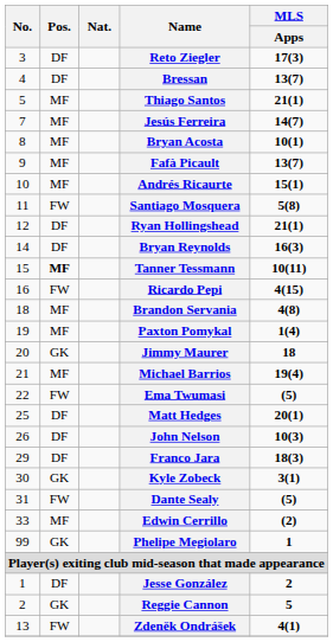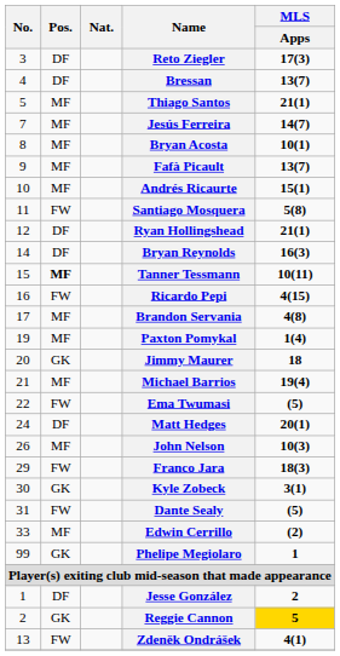Brandon Servania | No.: 18 -> 17
Matt Hedges | No.: 25 -> 24
John Nelson | Pos.: DF -> MF
Franco Jara | Pos.: DF -> FW
Reggie Cannon | MLS / Apps: no background -> gold background
